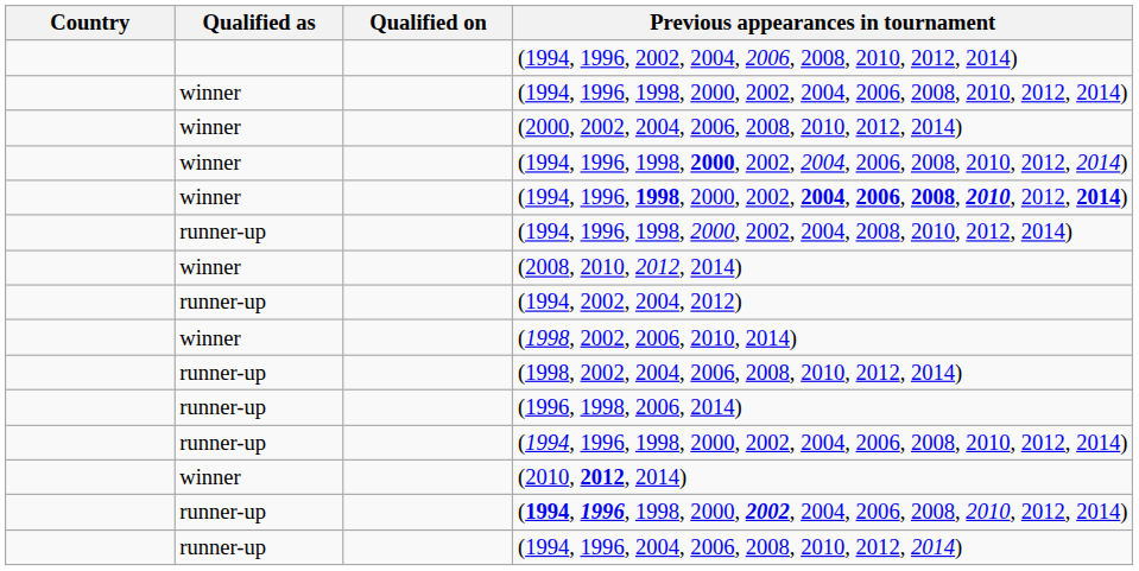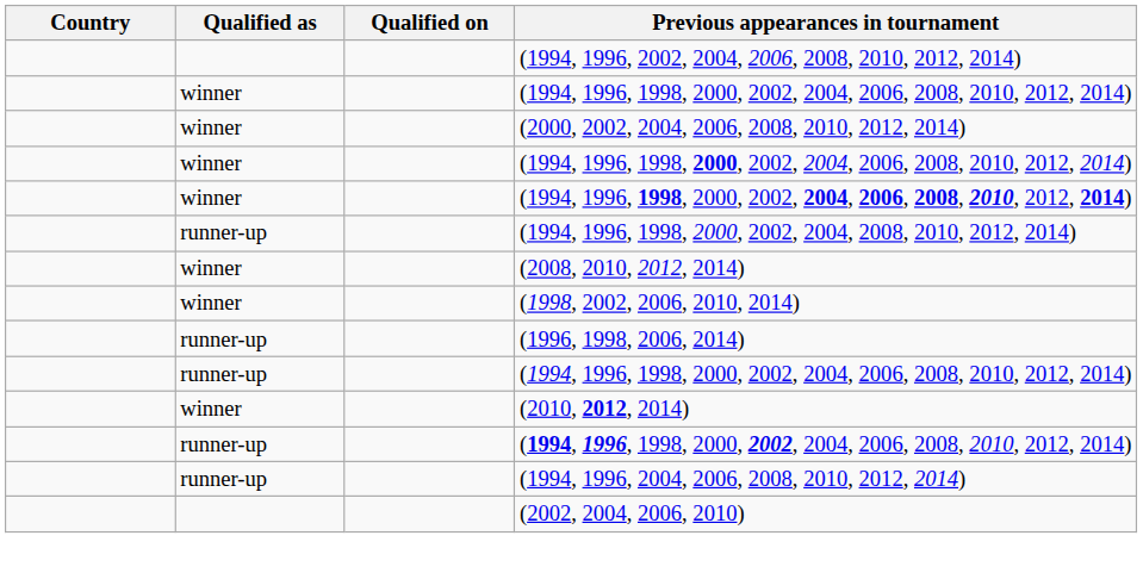- row: runner-up | (1994, 2002, 2004, 2012)
- row: runner-up | (1998, 2002, 2004, 2006, 2008, 2010, 2012, 2014)
+ row: (2002, 2004, 2006, 2010)
